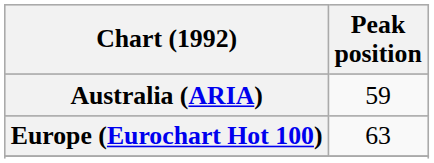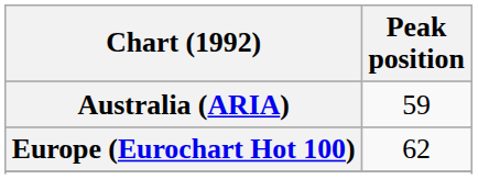Europe (Eurochart Hot 100) | Peak position: 63 -> 62
